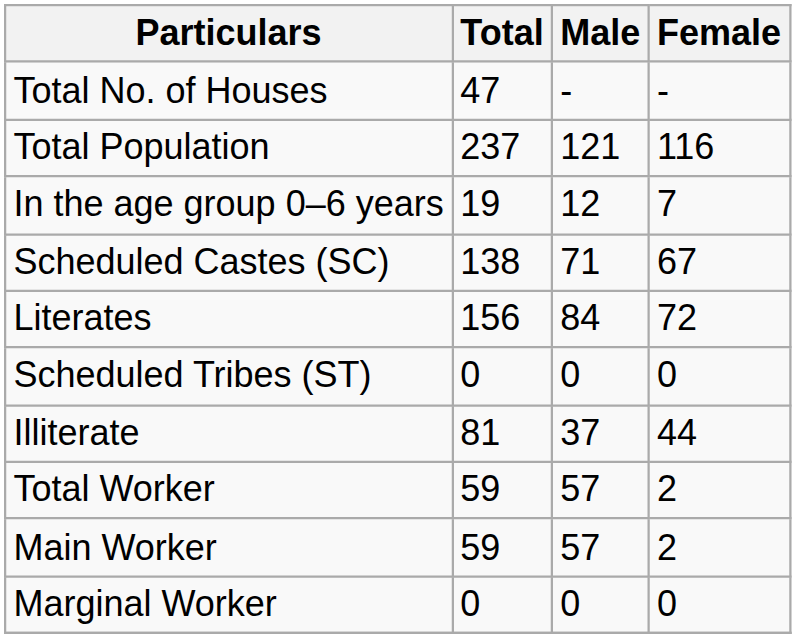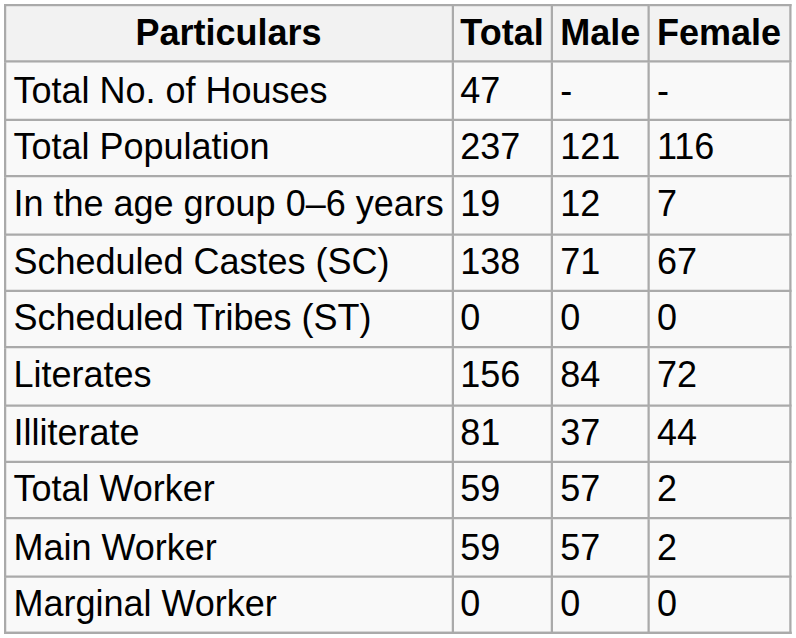rows swapped: Scheduled Tribes (ST) <-> Literates
